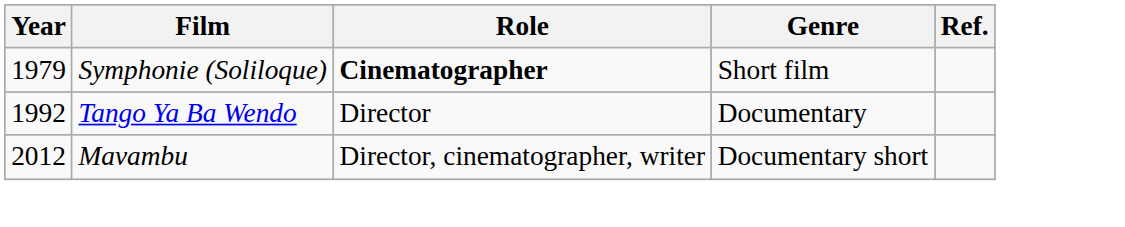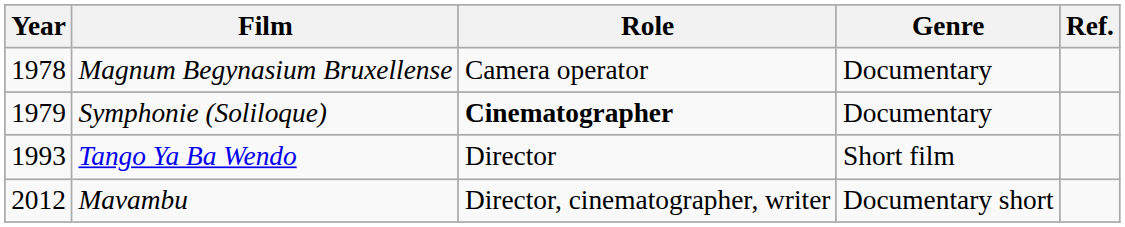+ row: 1978 | Magnum Begynasium Bruxellense | Camera operator | Documentary
Symphonie (Soliloque) | Genre: Short film -> Documentary
Tango Ya Ba Wendo | Year: 1992 -> 1993
Tango Ya Ba Wendo | Genre: Documentary -> Short film
